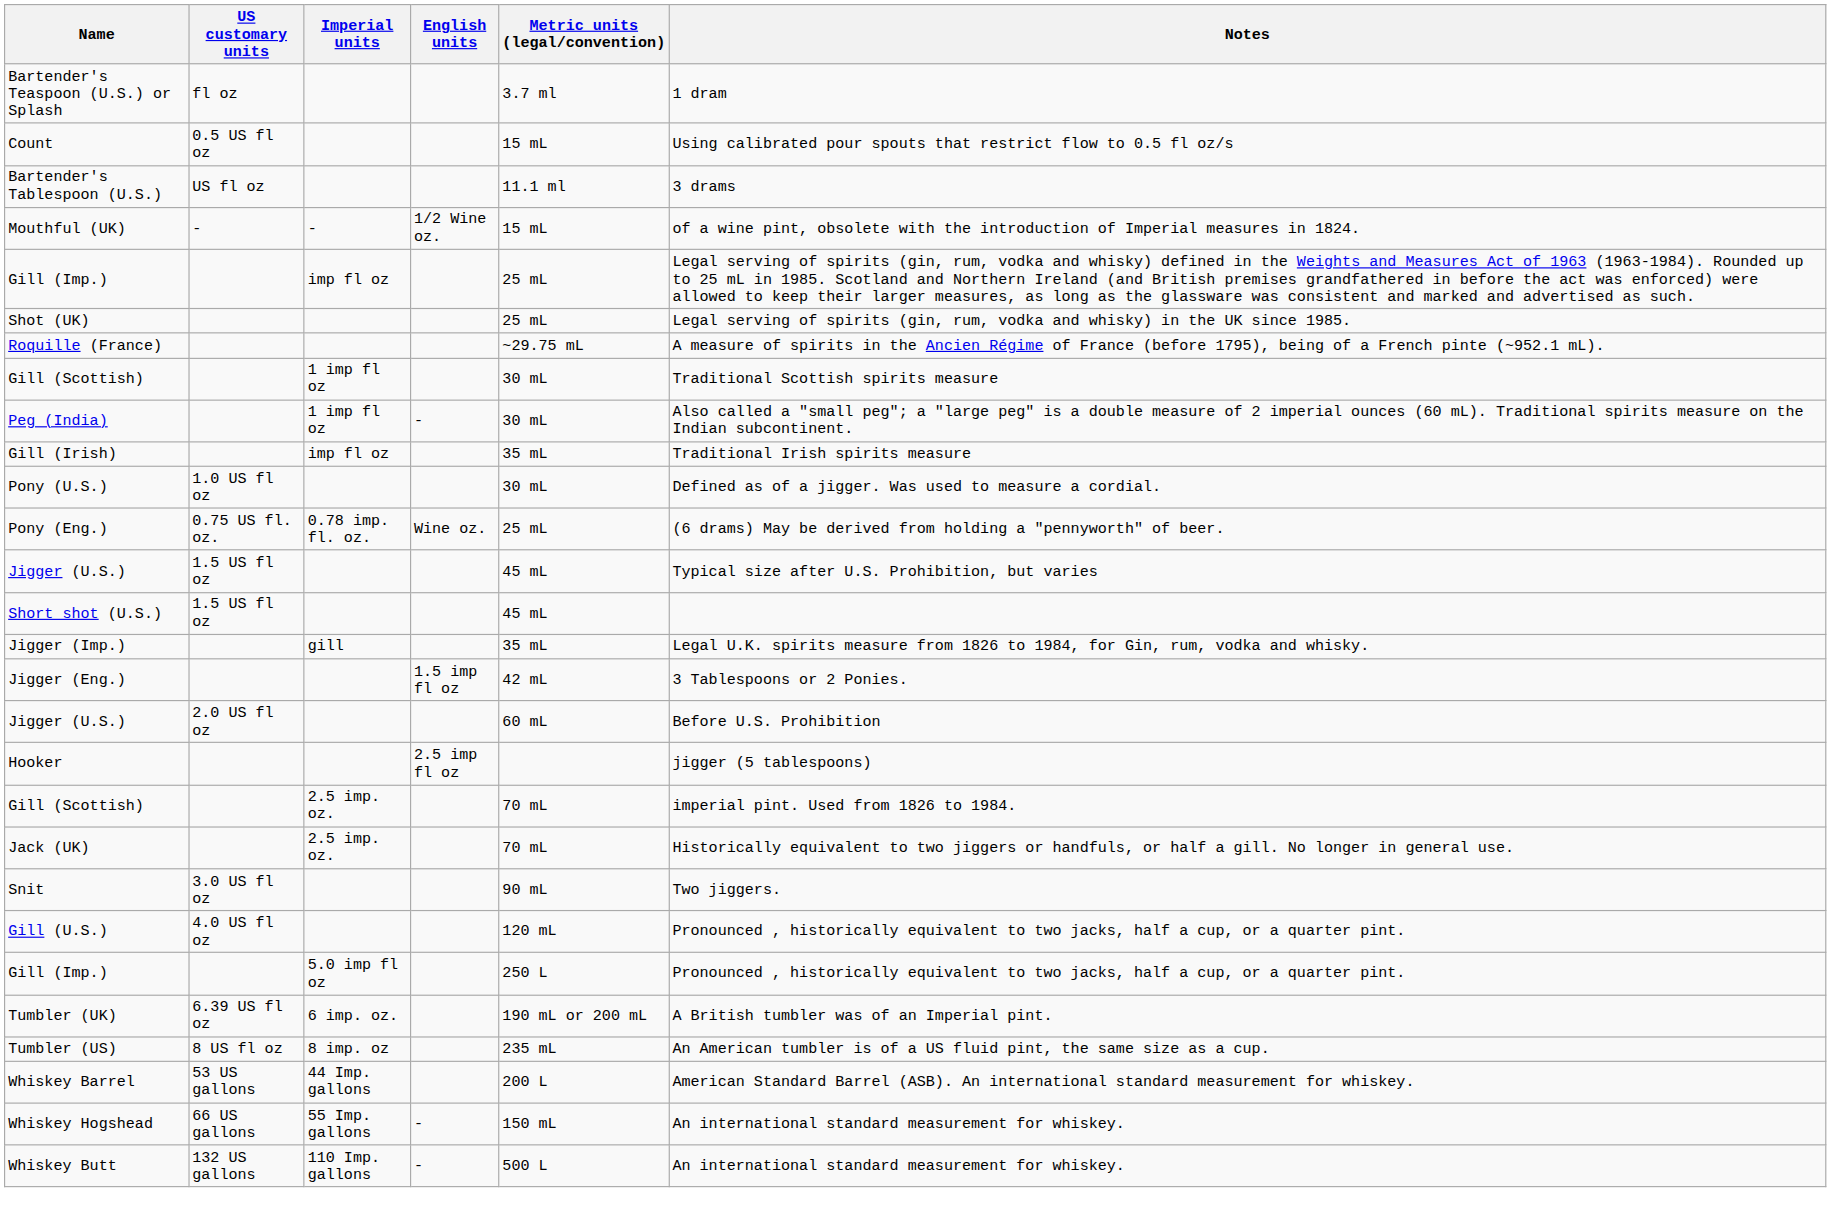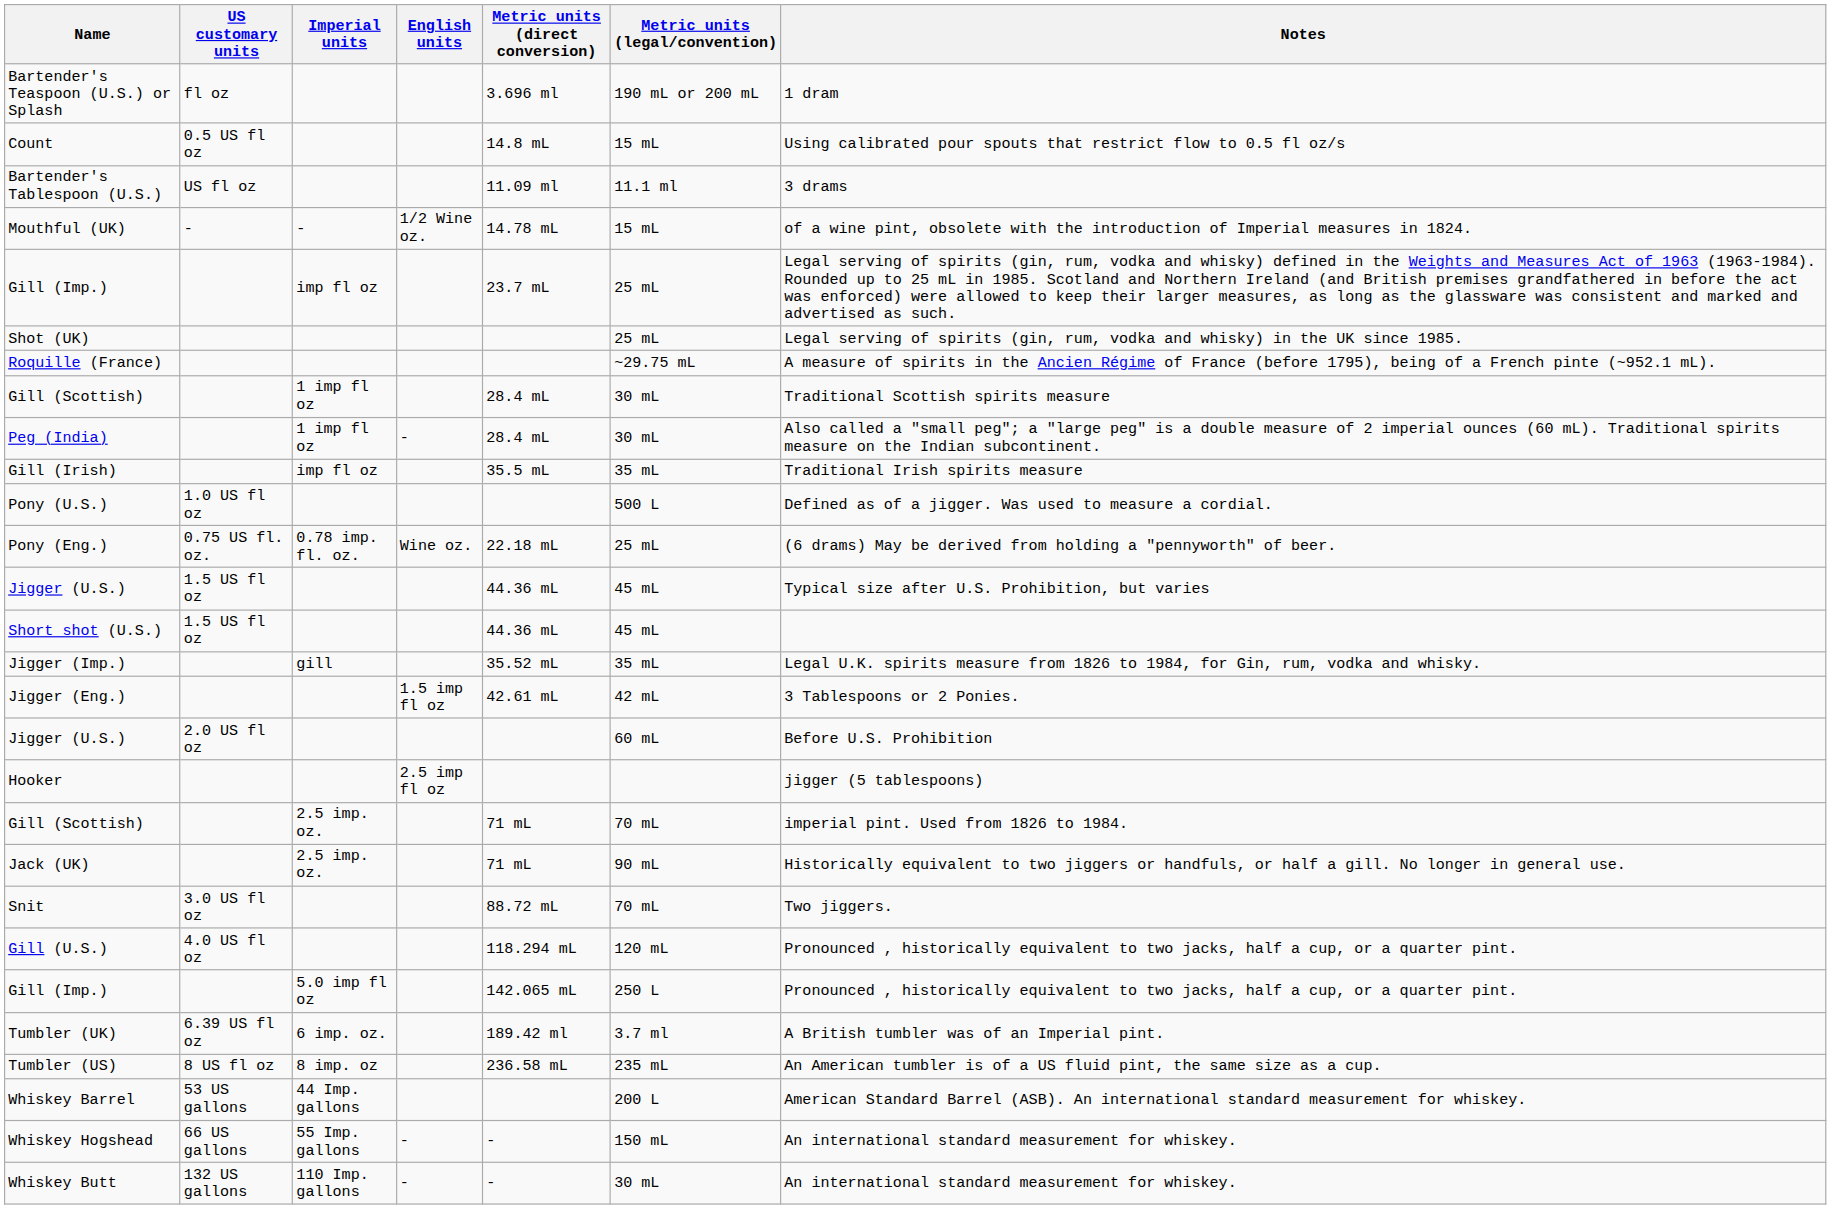+ column: Metric units (direct conversion) | 3.696 ml | 14.8 mL | 11.09 ml | 14.78 mL | 23.7 mL | 28.4 mL | 28.4 mL | 35.5 mL | 22.18 mL | 44.36 mL | 44.36 mL | 35.52 mL | 42.61 mL | 71 mL | 71 mL | 88.72 mL | 118.294 mL | 142.065 mL | 189.42 ml | 236.58 mL | - | -
Bartender's Teaspoon (U.S.) or Splash | Metric units (legal/convention): 3.7 ml -> 190 mL or 200 mL
Pony (U.S.) | Metric units (legal/convention): 30 mL -> 500 L
Jack (UK) | Metric units (legal/convention): 70 mL -> 90 mL
Snit | Metric units (legal/convention): 90 mL -> 70 mL
Tumbler (UK) | Metric units (legal/convention): 190 mL or 200 mL -> 3.7 ml
Whiskey Butt | Metric units (legal/convention): 500 L -> 30 mL
